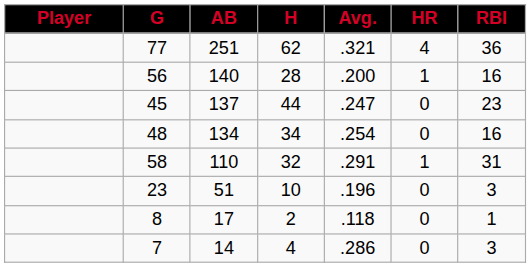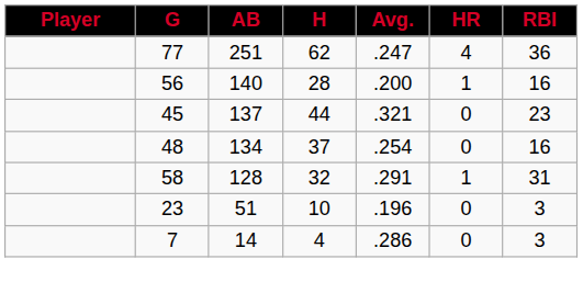77 | Avg.: .321 -> .247
45 | Avg.: .247 -> .321
48 | H: 34 -> 37
58 | AB: 110 -> 128
- row: 8 | 17 | 2 | .118 | 0 | 1
